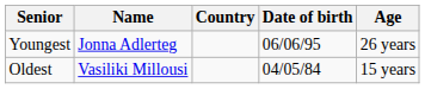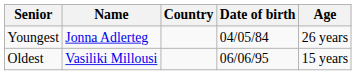Youngest | Date of birth: 06/06/95 -> 04/05/84
Oldest | Date of birth: 04/05/84 -> 06/06/95
